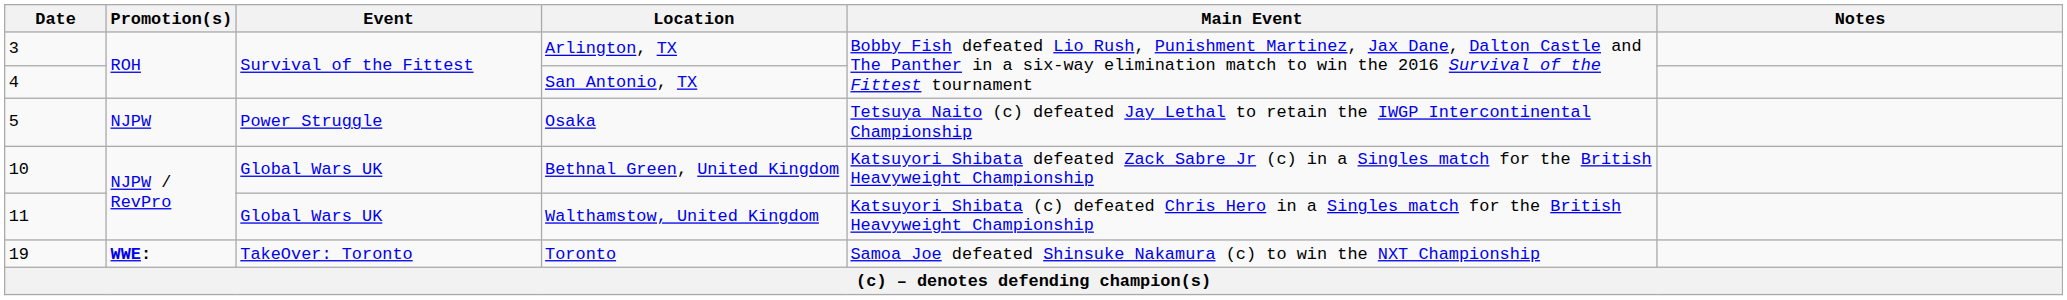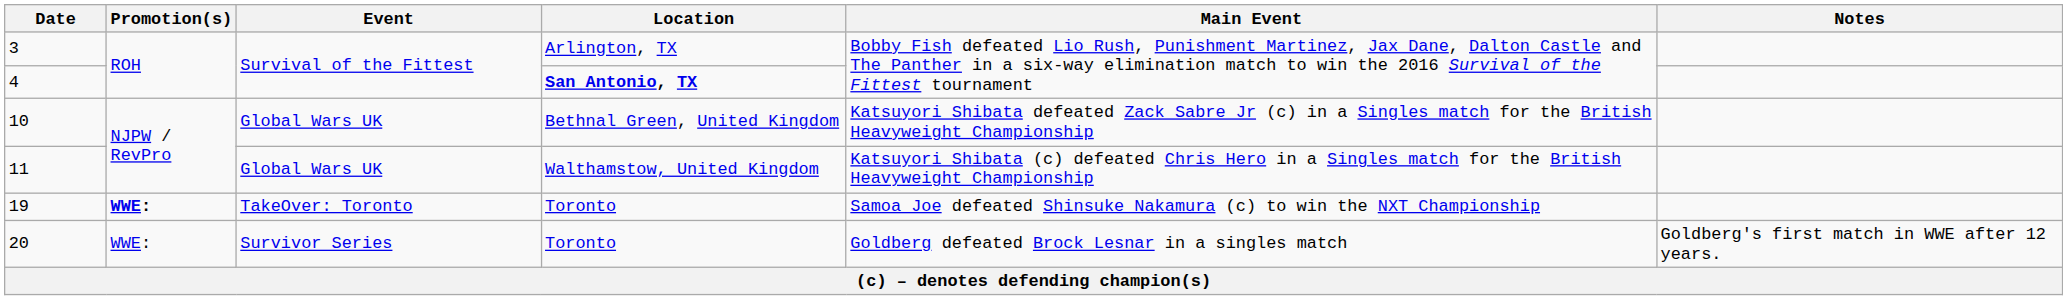4 | Location: normal -> bold
- row: 5 | NJPW | Power Struggle | Osaka | Tetsuya Naito (c) defeated Jay Lethal to retain the IWGP Intercontinental Championship
+ row: 20 | WWE: | Survivor Series | Toronto | Goldberg defeated Brock Lesnar in a singles match | Goldberg's first match in WWE after 12 years.
